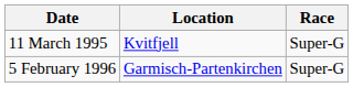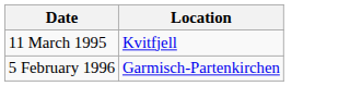- column: Race | Super-G | Super-G
